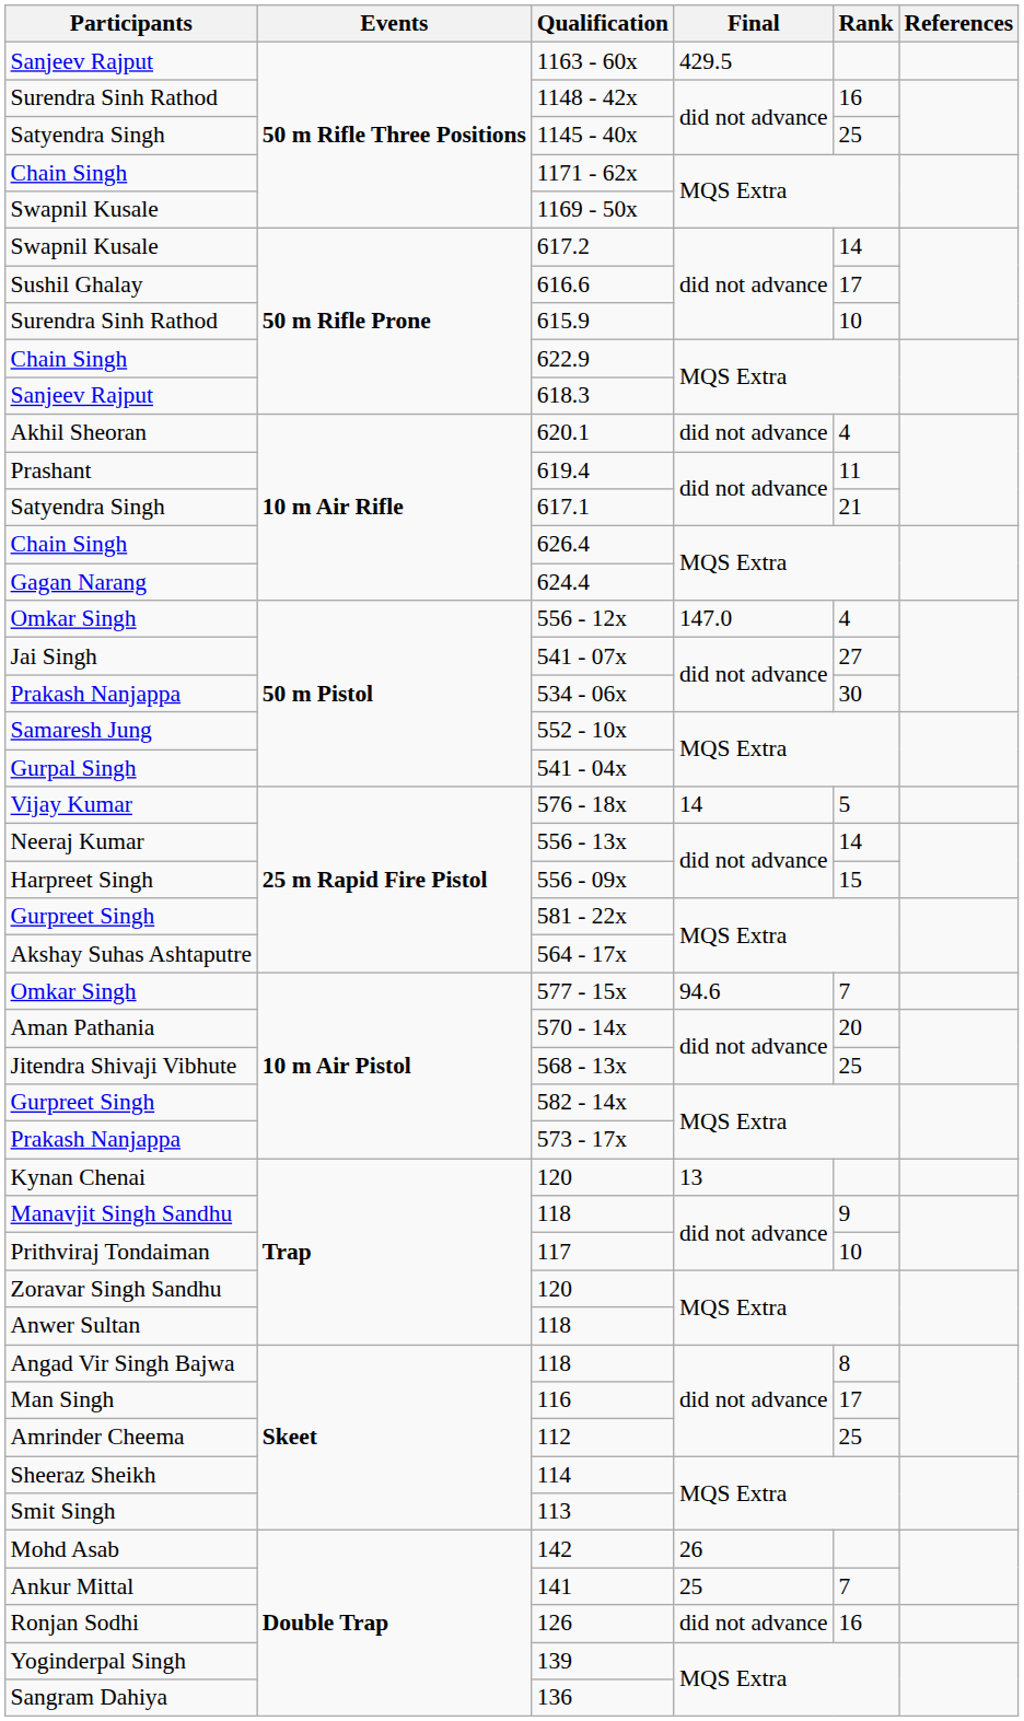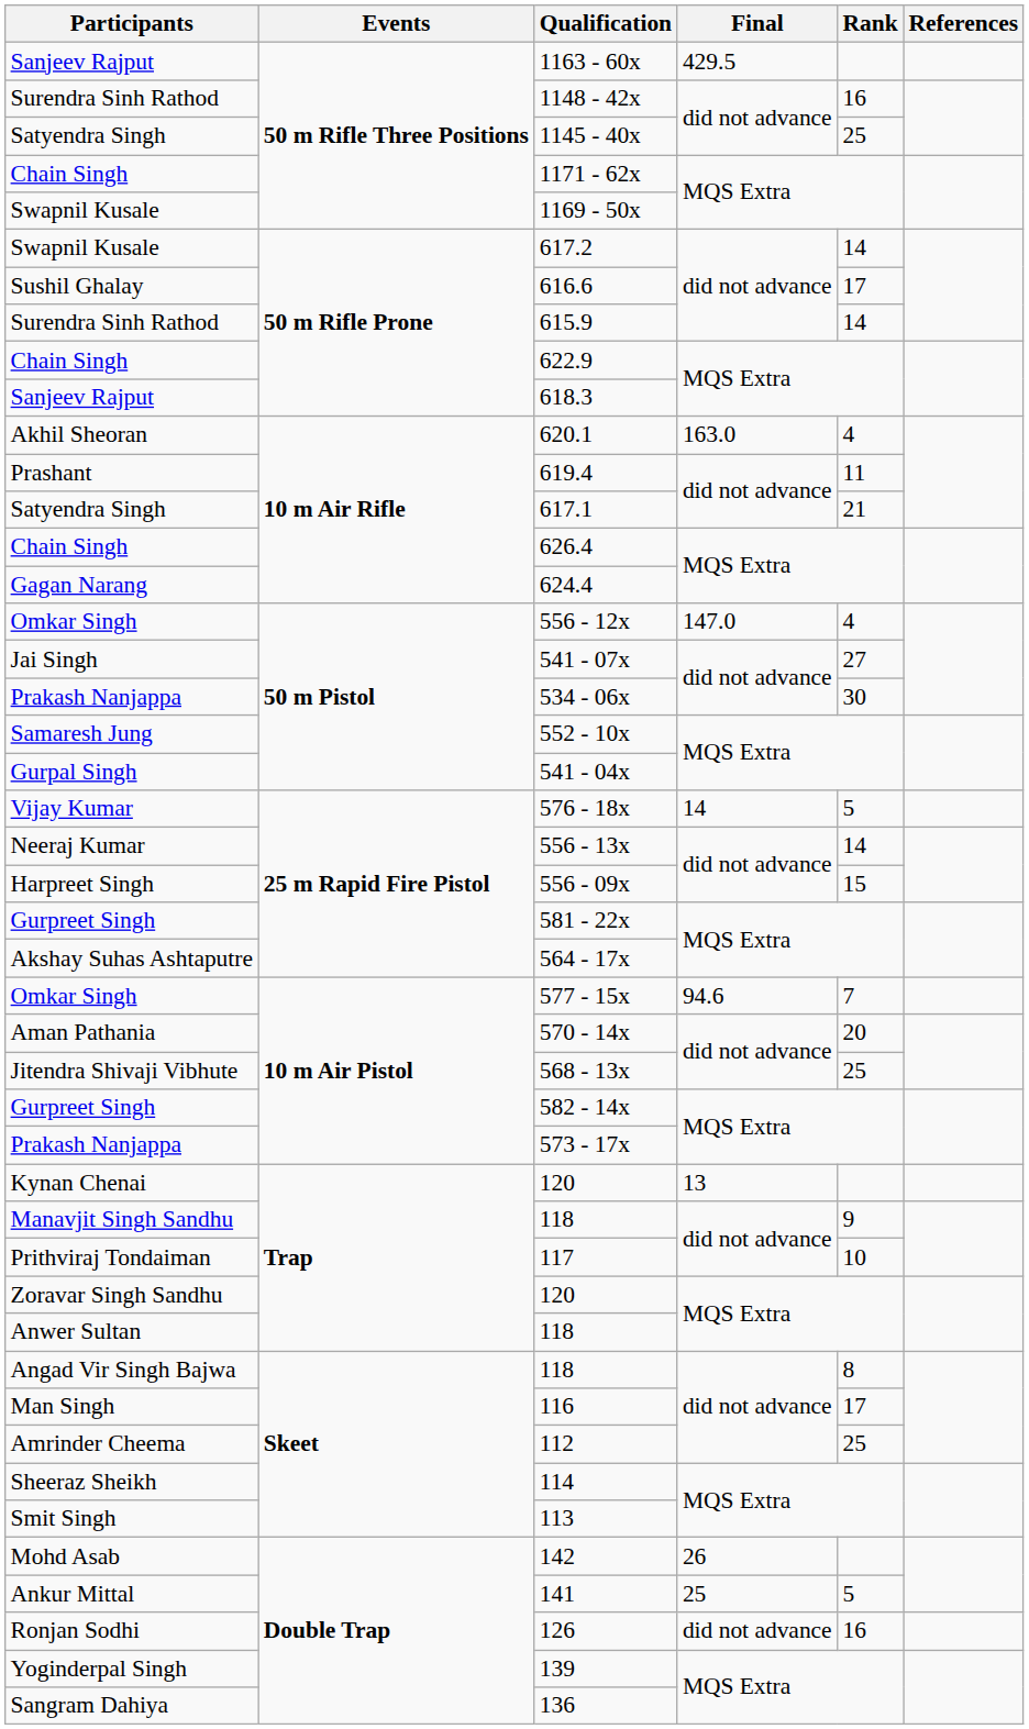615.9 | Rank: 10 -> 14
620.1 | Final: did not advance -> 163.0
141 | Rank: 7 -> 5
